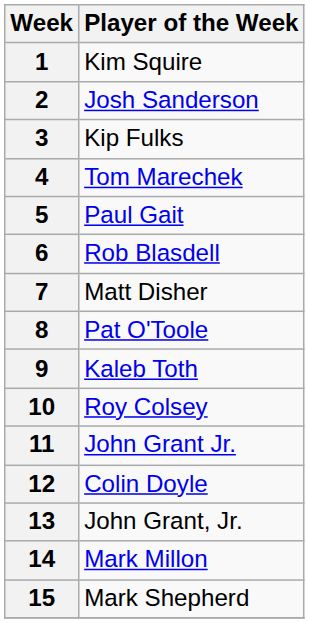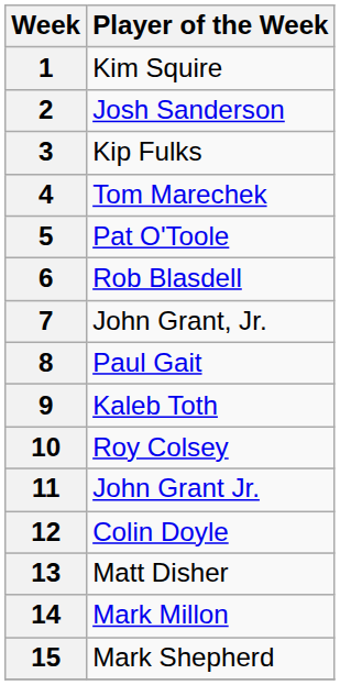5 | Player of the Week: Paul Gait -> Pat O'Toole
7 | Player of the Week: Matt Disher -> John Grant, Jr.
8 | Player of the Week: Pat O'Toole -> Paul Gait
13 | Player of the Week: John Grant, Jr. -> Matt Disher
